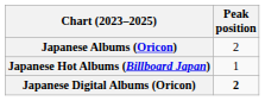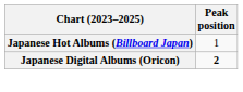- row: Japanese Albums (Oricon) | 2
